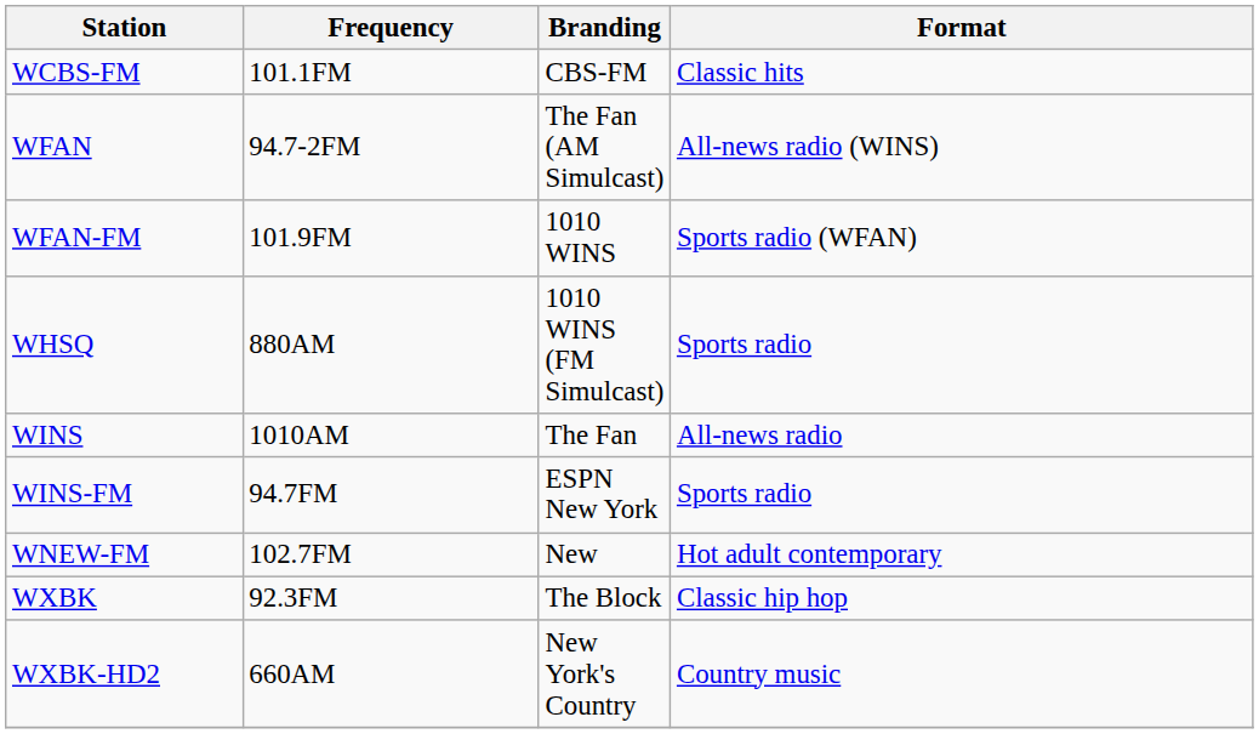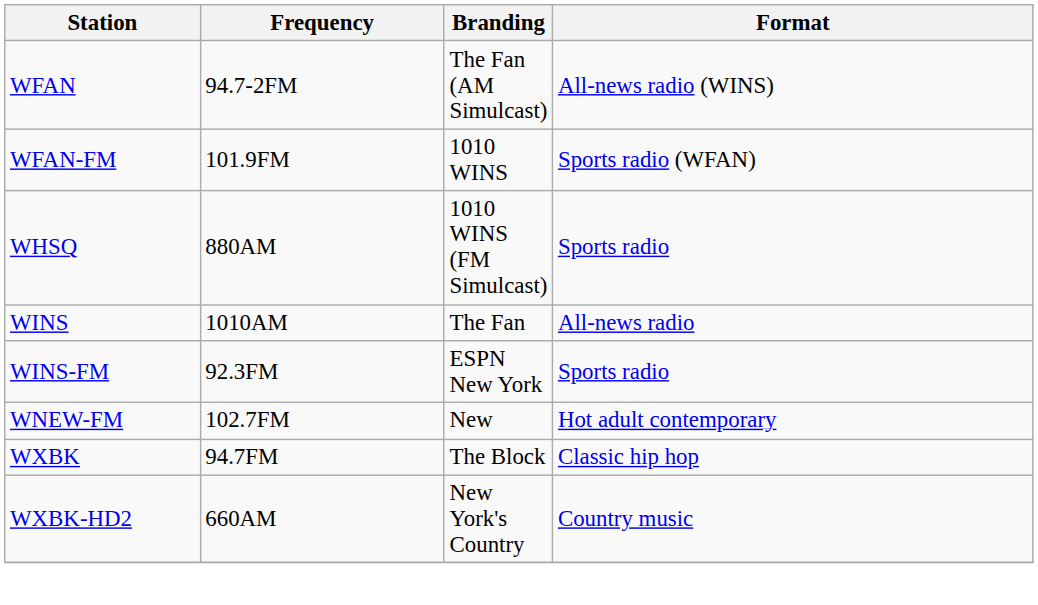- row: WCBS-FM | 101.1FM | CBS-FM | Classic hits
WINS-FM | Frequency: 94.7FM -> 92.3FM
WXBK | Frequency: 92.3FM -> 94.7FM
